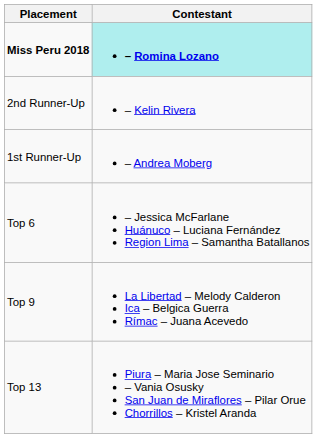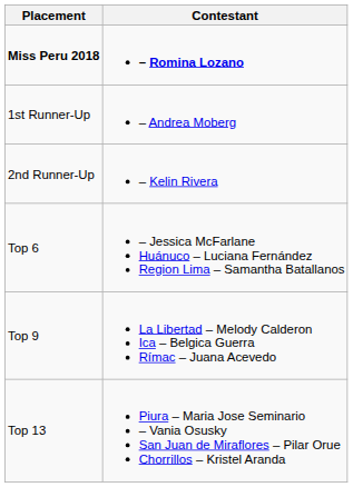Miss Peru 2018 | Contestant: paleturquoise background -> no background
rows swapped: 1st Runner-Up <-> 2nd Runner-Up
